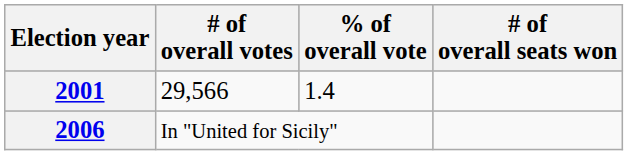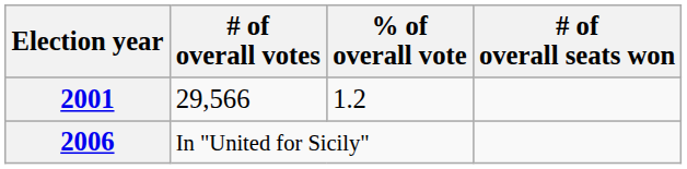2001 | % of overall vote: 1.4 -> 1.2
